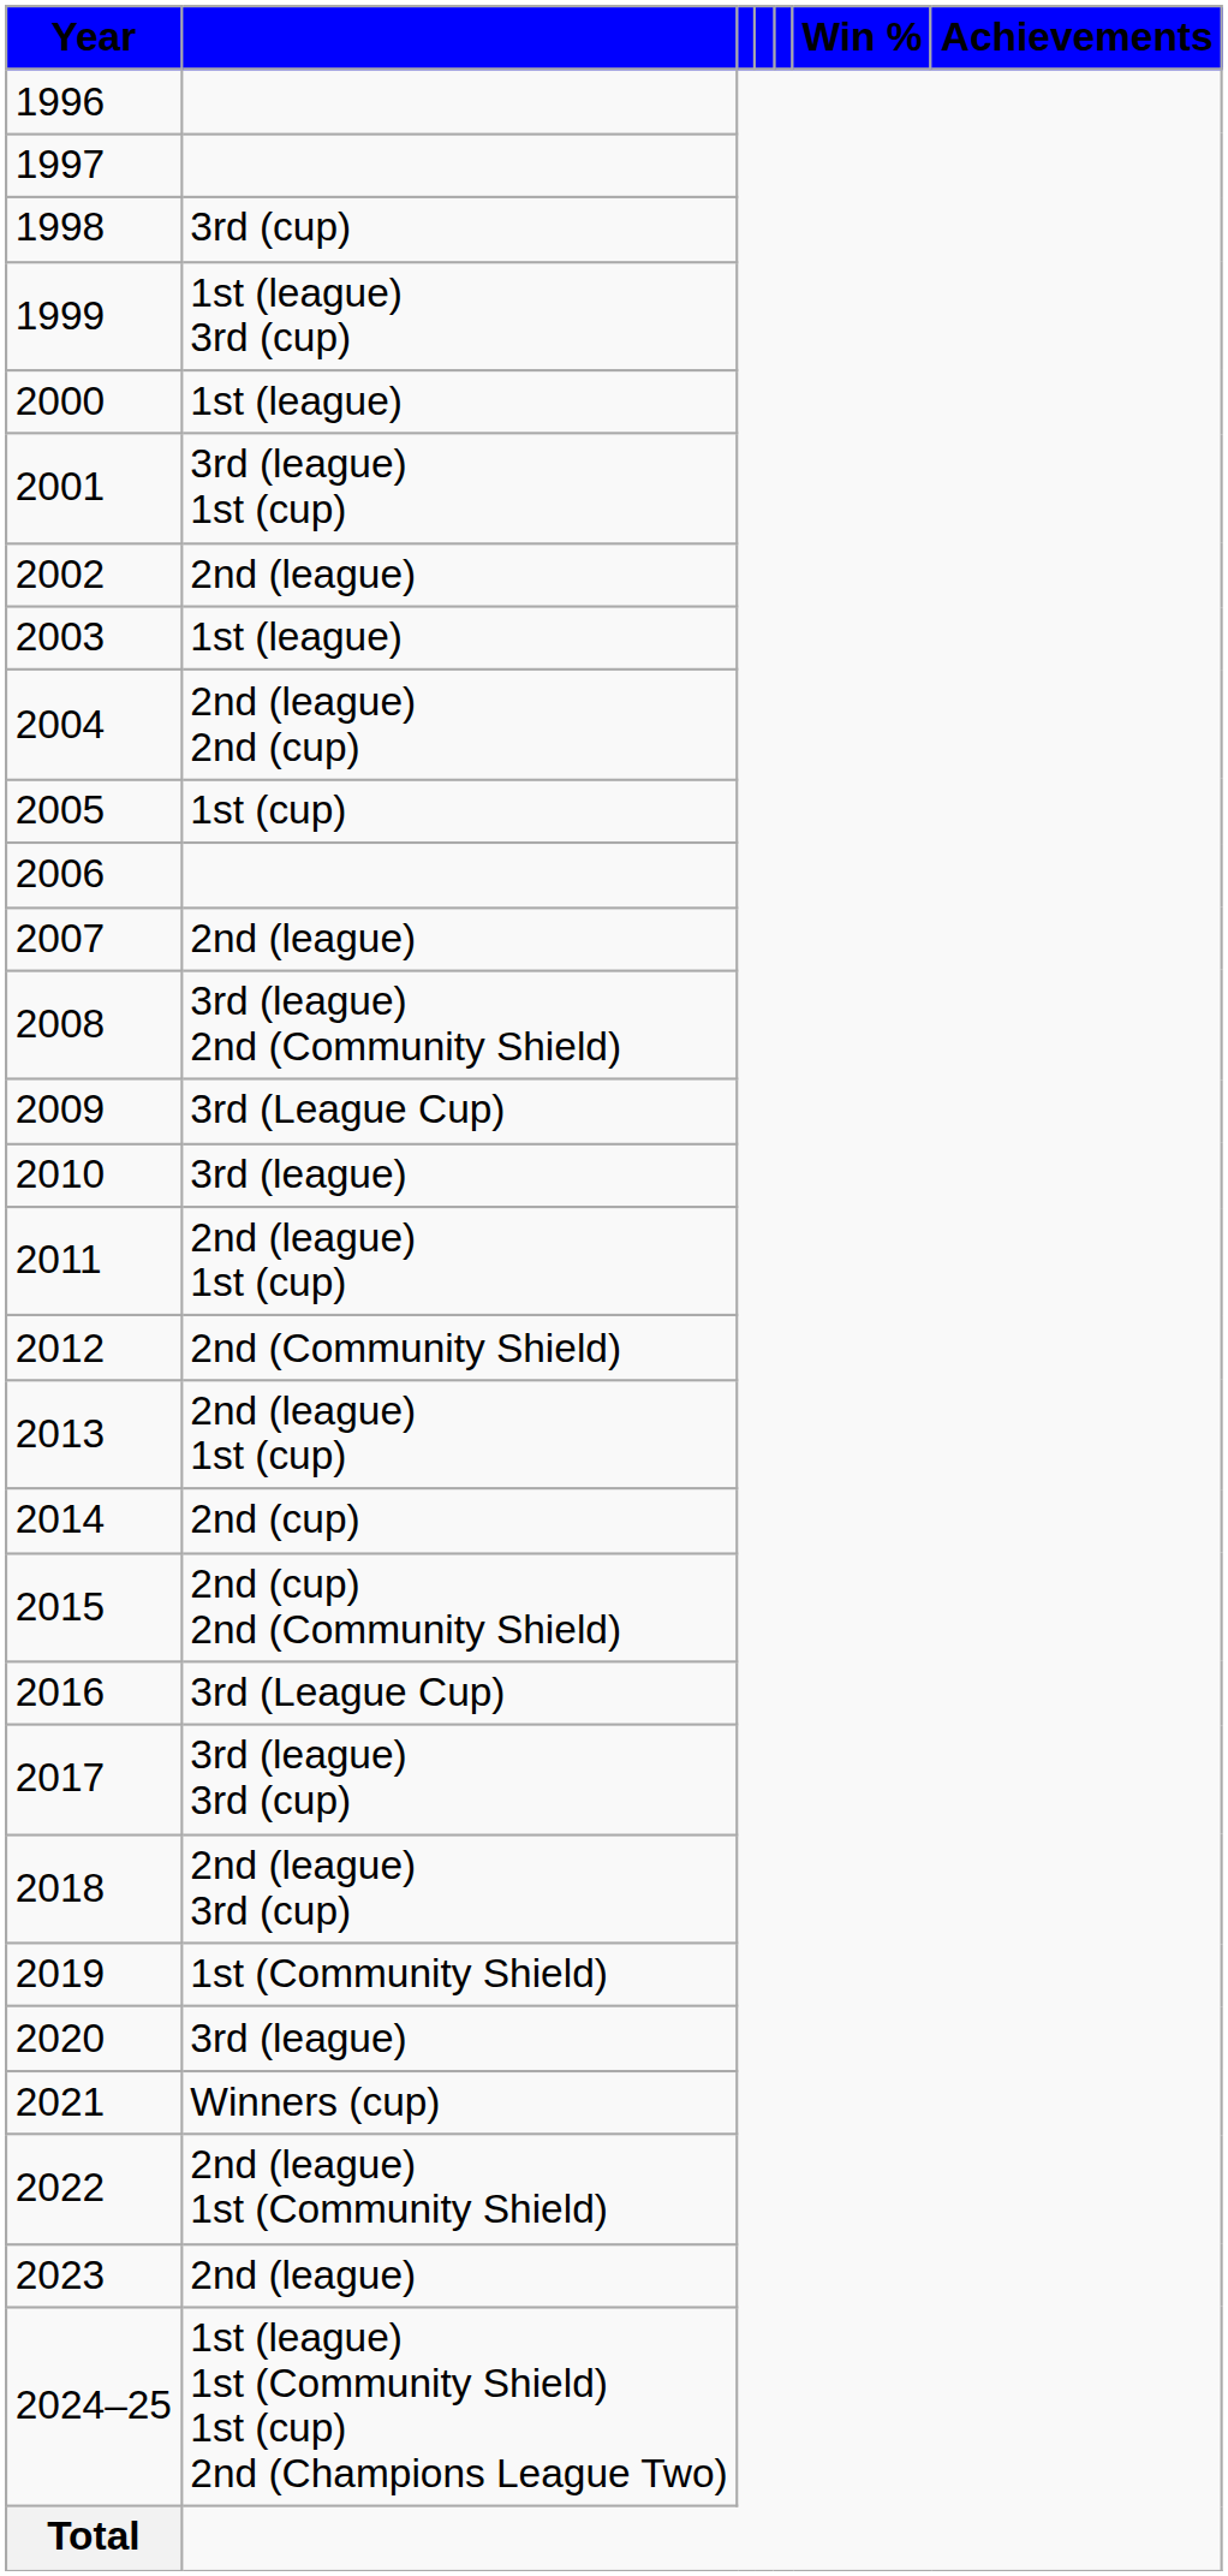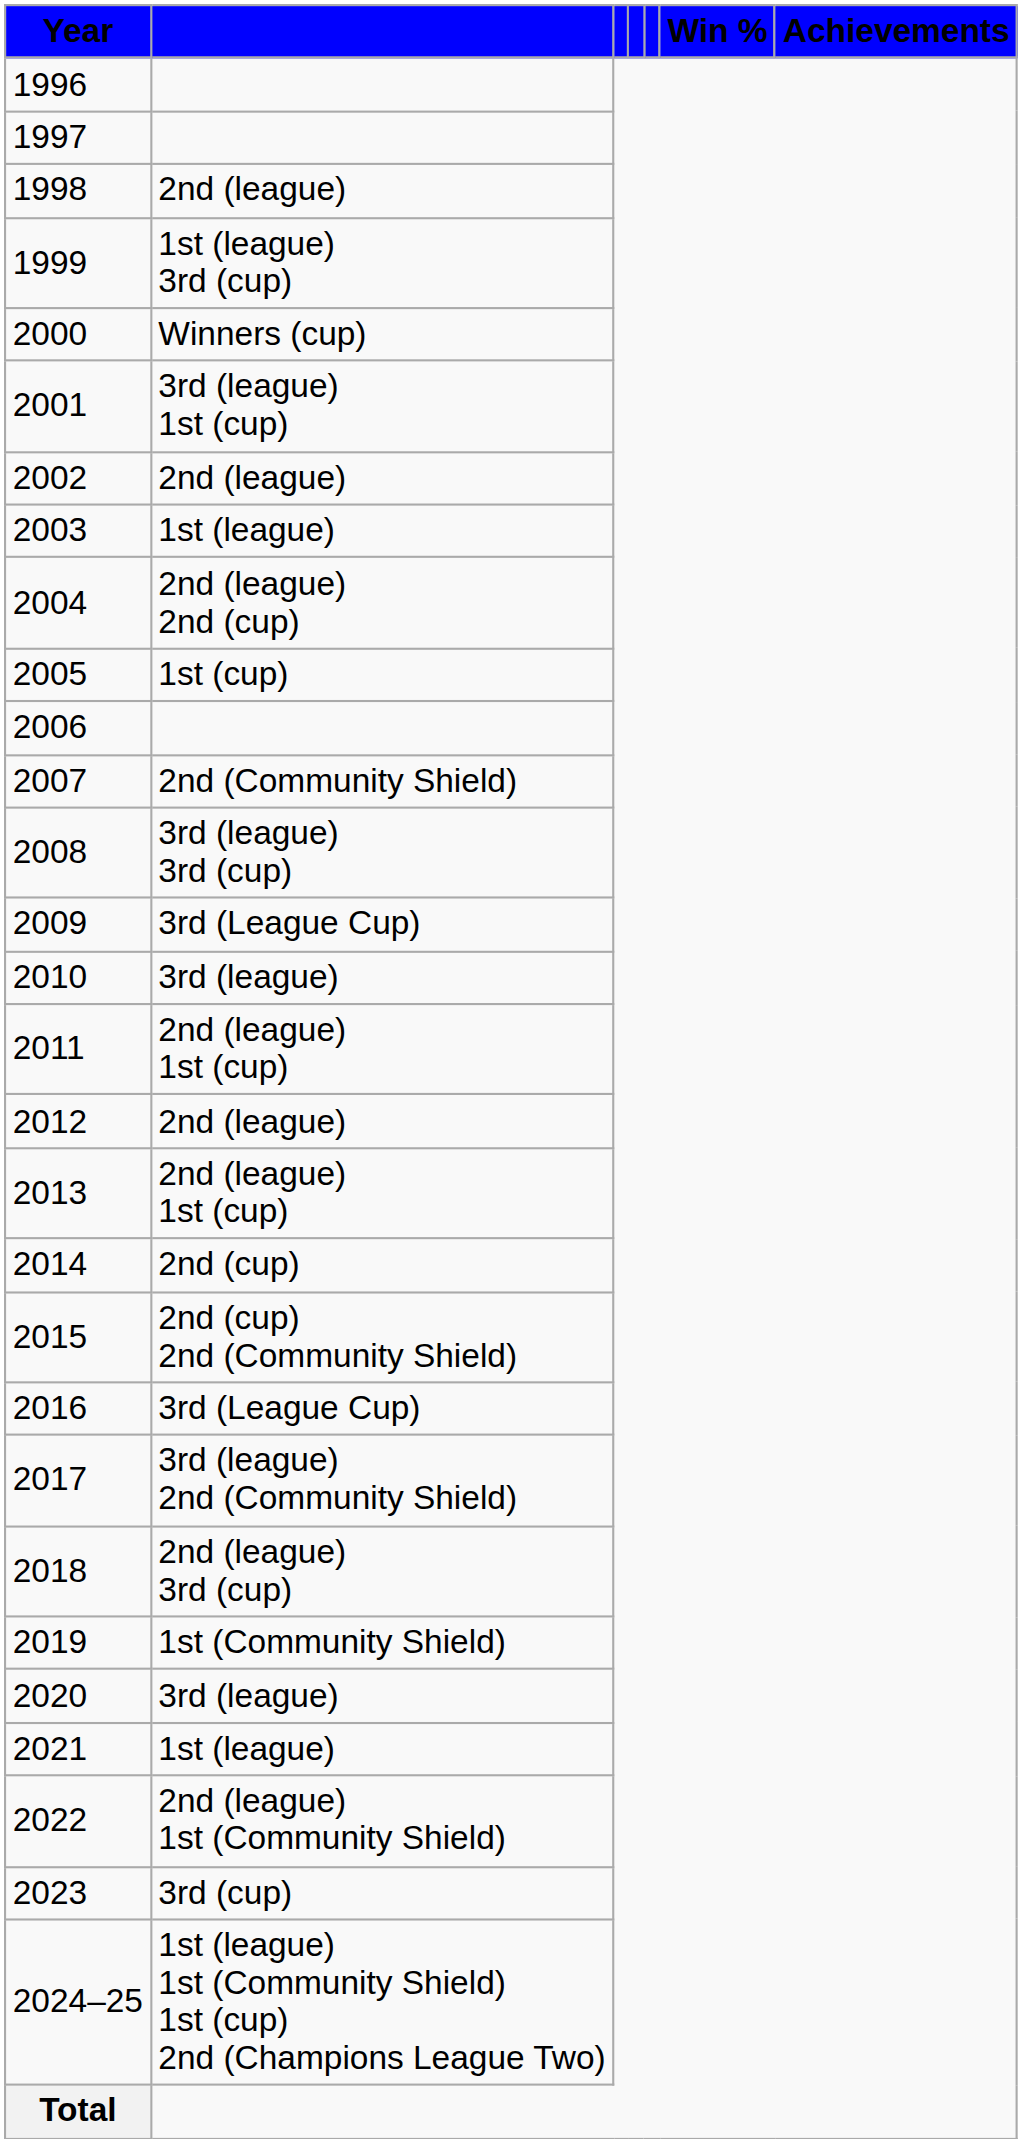1998 | column 2: 3rd (cup) -> 2nd (league)
2000 | column 2: 1st (league) -> Winners (cup)
2007 | column 2: 2nd (league) -> 2nd (Community Shield)
2008 | column 2: 3rd (league) 2nd (Community Shield) -> 3rd (league) 3rd (cup)
2012 | column 2: 2nd (Community Shield) -> 2nd (league)
2017 | column 2: 3rd (league) 3rd (cup) -> 3rd (league) 2nd (Community Shield)
2021 | column 2: Winners (cup) -> 1st (league)
2023 | column 2: 2nd (league) -> 3rd (cup)
